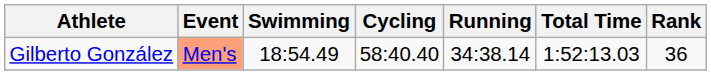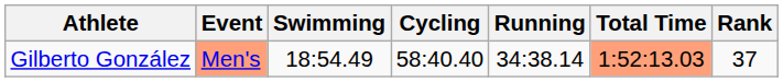Gilberto González | Total Time: no background -> lightsalmon background
Gilberto González | Rank: 36 -> 37
